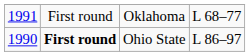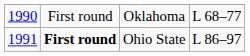Oklahoma | column 1: 1991 -> 1990
Ohio State | column 1: 1990 -> 1991
